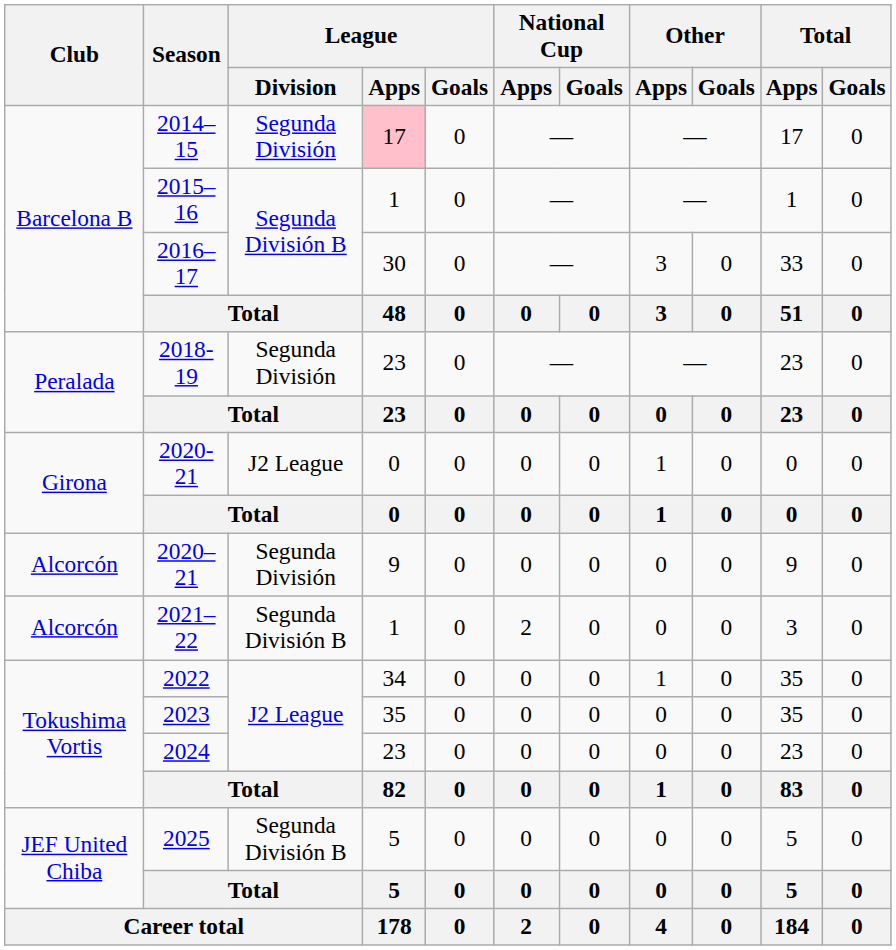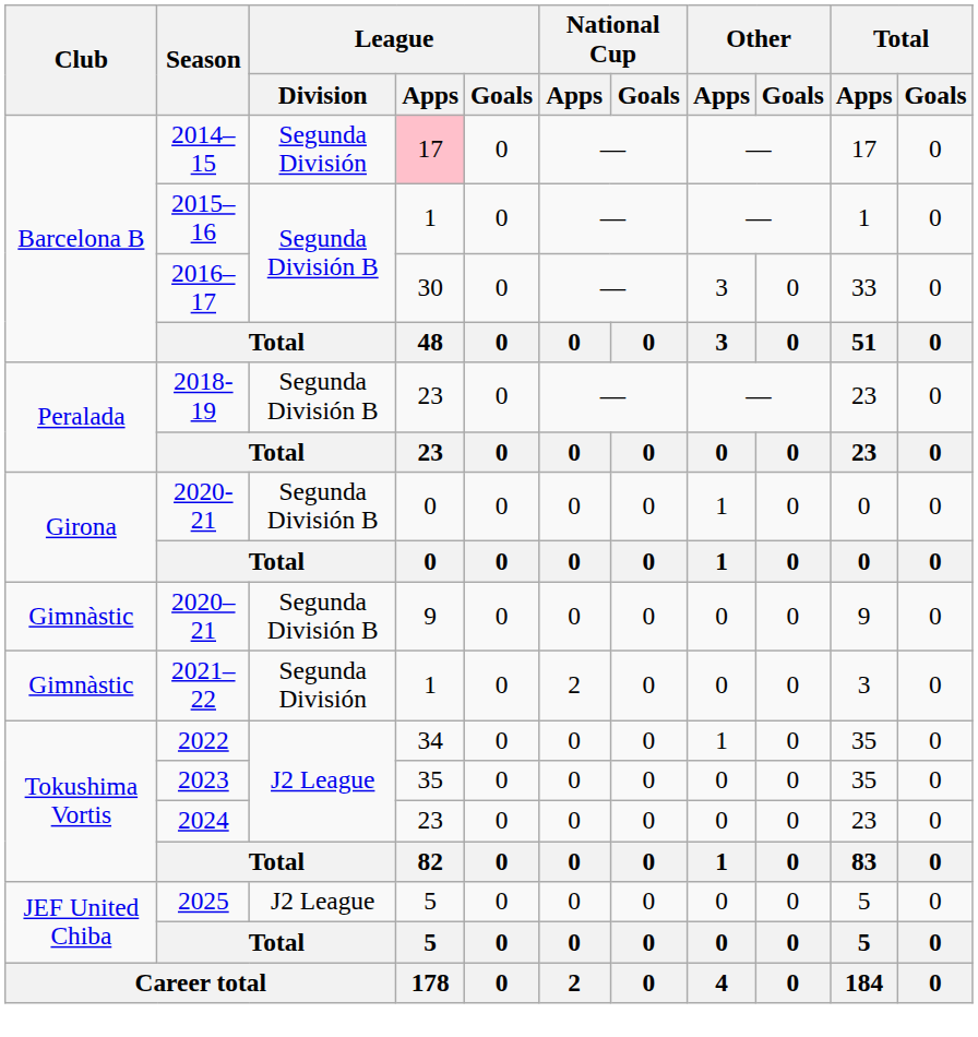2018-19 | League / Division: Segunda División -> Segunda División B
2020-21 | League / Division: J2 League -> Segunda División B
2020–21 | Club: Alcorcón -> Gimnàstic
2020–21 | League / Division: Segunda División -> Segunda División B
2021–22 | Club: Alcorcón -> Gimnàstic
2021–22 | League / Division: Segunda División B -> Segunda División
2025 | League / Division: Segunda División B -> J2 League
